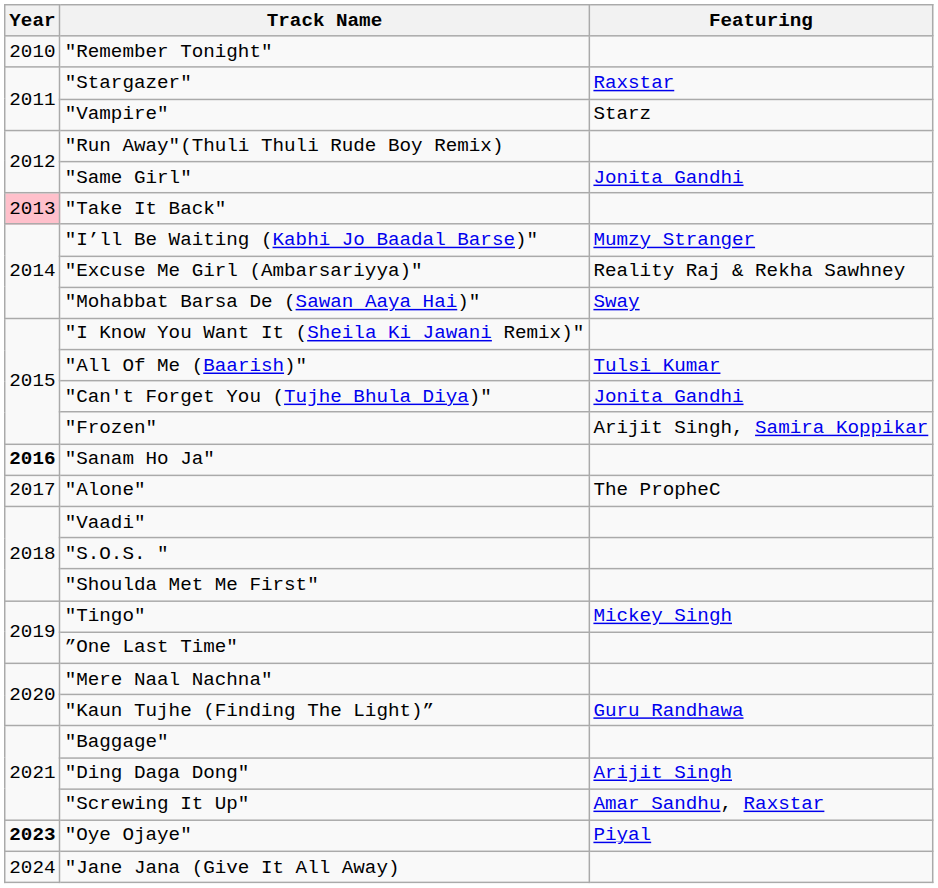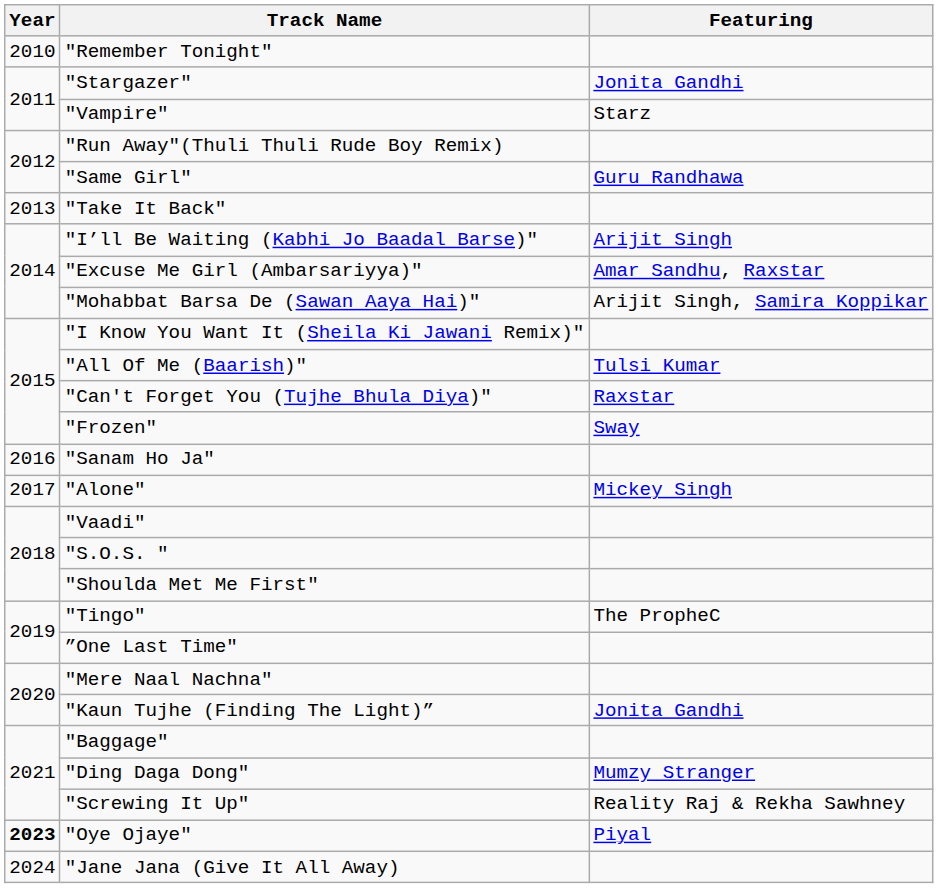"Stargazer" | Featuring: Raxstar -> Jonita Gandhi
"Same Girl" | Featuring: Jonita Gandhi -> Guru Randhawa
"Take It Back" | Year: pink background -> no background
"I’ll Be Waiting (Kabhi Jo Baadal Barse)" | Featuring: Mumzy Stranger -> Arijit Singh
"Excuse Me Girl (Ambarsariyya)" | Featuring: Reality Raj & Rekha Sawhney -> Amar Sandhu, Raxstar
"Mohabbat Barsa De (Sawan Aaya Hai)" | Featuring: Sway -> Arijit Singh, Samira Koppikar
"Can't Forget You (Tujhe Bhula Diya)" | Featuring: Jonita Gandhi -> Raxstar
"Frozen" | Featuring: Arijit Singh, Samira Koppikar -> Sway
"Sanam Ho Ja" | Year: bold -> normal
"Alone" | Featuring: The PropheC -> Mickey Singh
"Tingo" | Featuring: Mickey Singh -> The PropheC
"Kaun Tujhe (Finding The Light)” | Featuring: Guru Randhawa -> Jonita Gandhi
"Ding Daga Dong" | Featuring: Arijit Singh -> Mumzy Stranger
"Screwing It Up" | Featuring: Amar Sandhu, Raxstar -> Reality Raj & Rekha Sawhney
